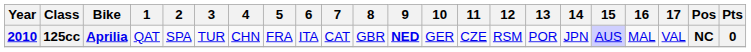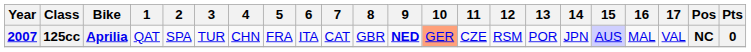125cc | Year: 2010 -> 2007
125cc | 10: no background -> lightsalmon background
